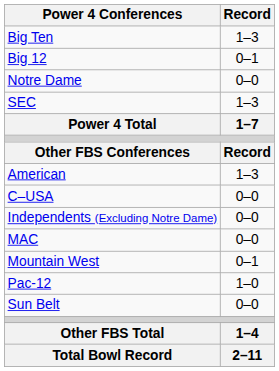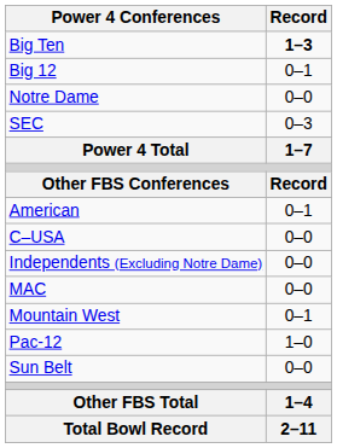Big Ten | Record: normal -> bold
SEC | Record: 1–3 -> 0–3
American | Record: 1–3 -> 0–1
